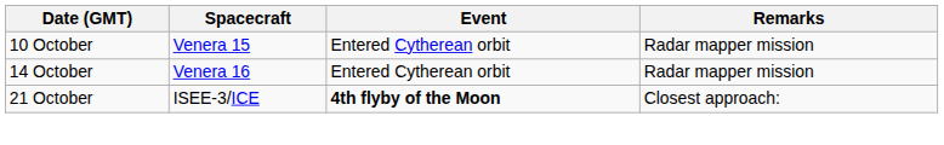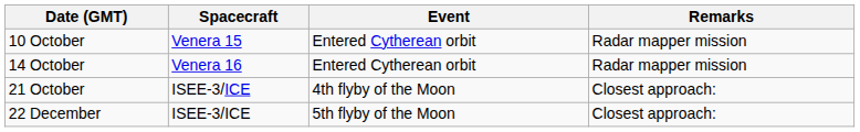21 October | Event: bold -> normal
+ row: 22 December | ISEE-3/ICE | 5th flyby of the Moon | Closest approach:
